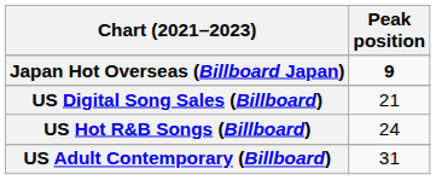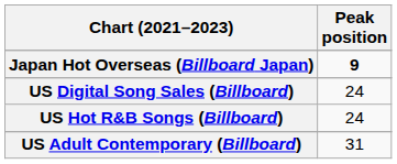US Digital Song Sales (Billboard) | Peak position: 21 -> 24
